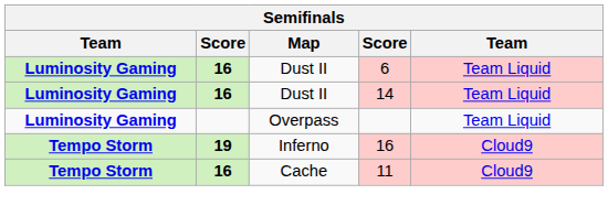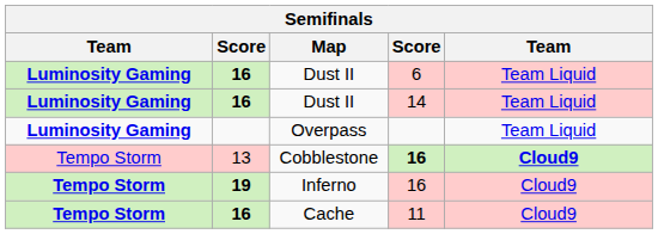+ row: Tempo Storm | 13 | Cobblestone | 16 | Cloud9
